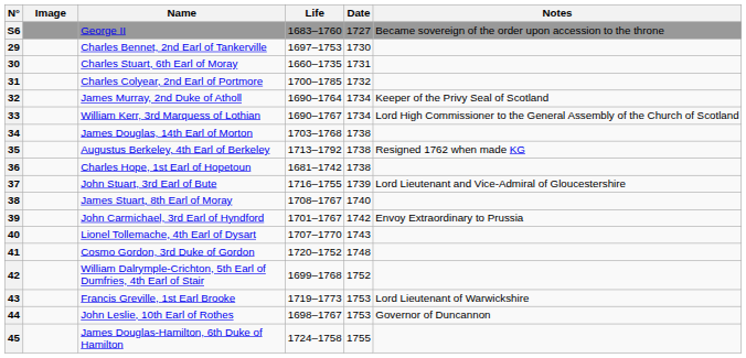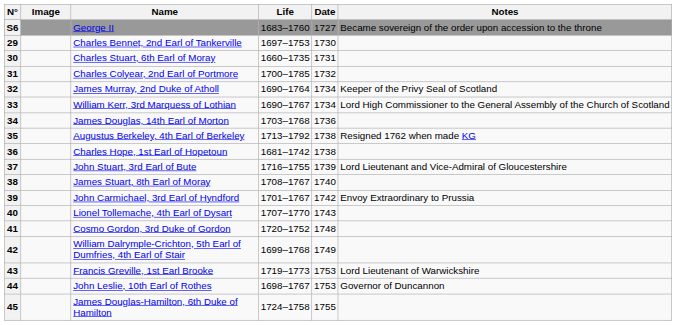34 | Date: 1738 -> 1736
42 | Date: 1752 -> 1749
